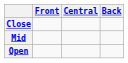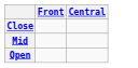- column: Back
